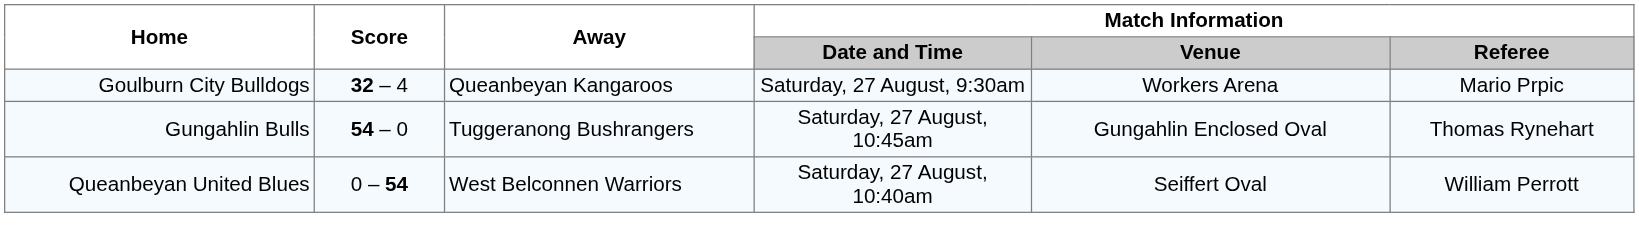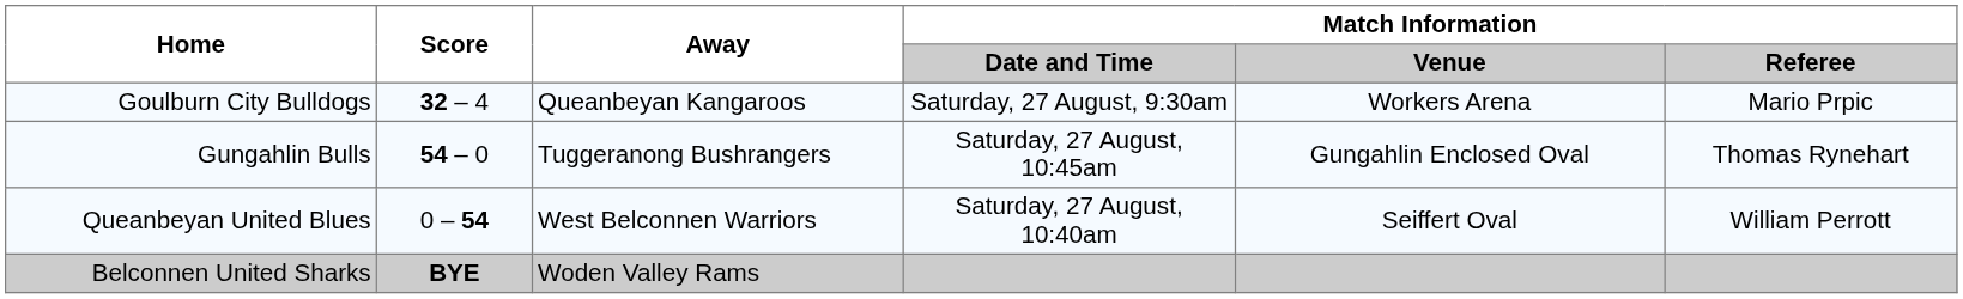+ row: Belconnen United Sharks | BYE | Woden Valley Rams
